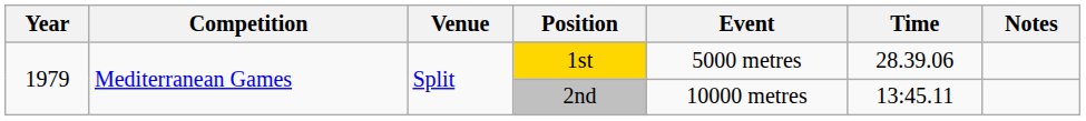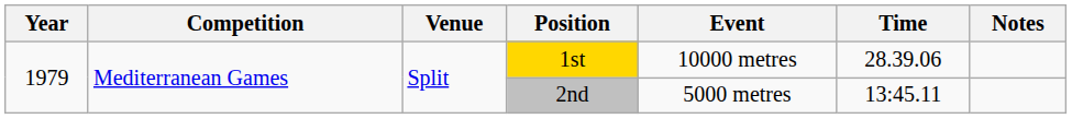1st | Event: 5000 metres -> 10000 metres
2nd | Event: 10000 metres -> 5000 metres
